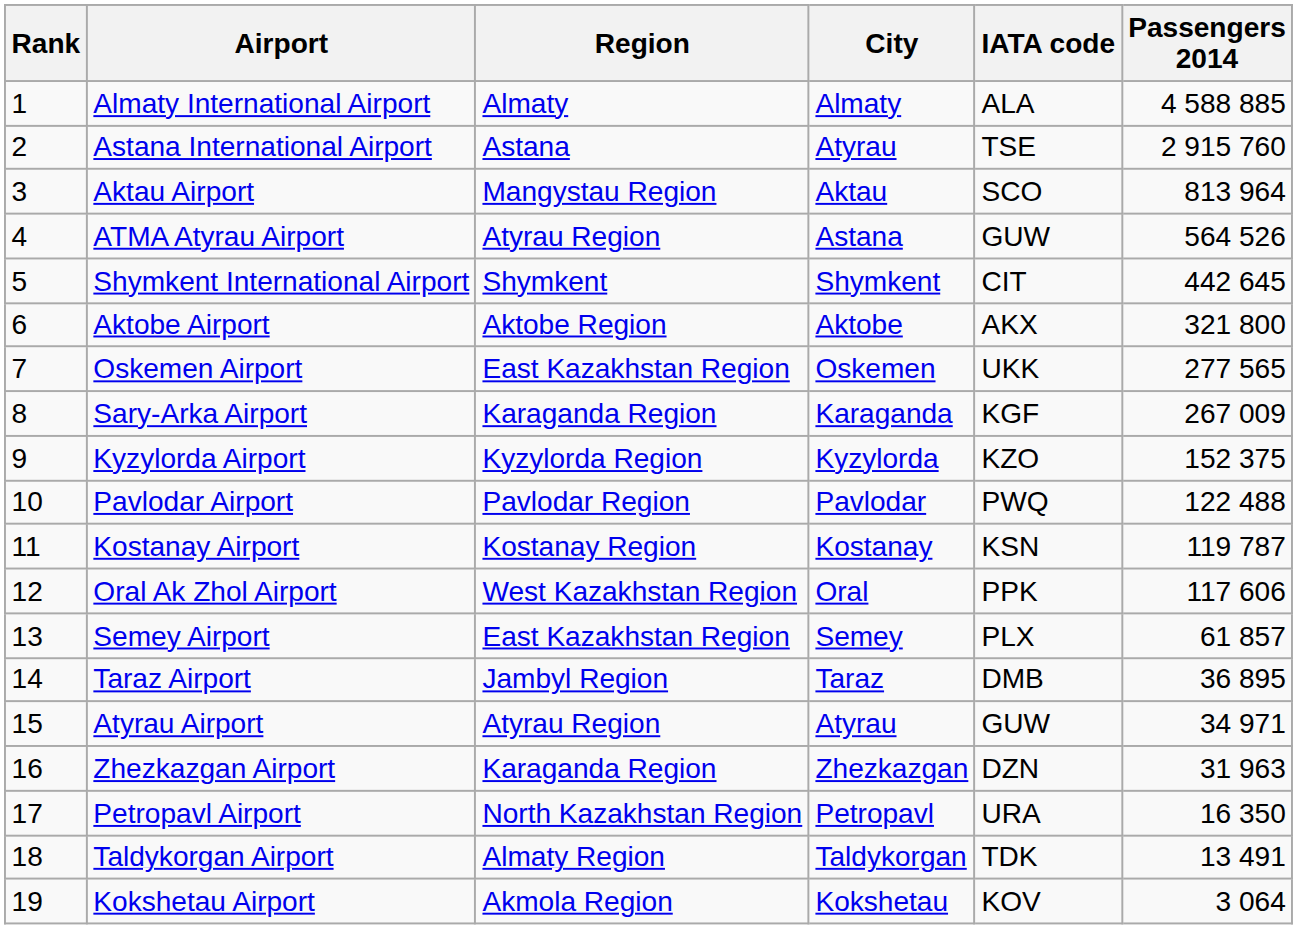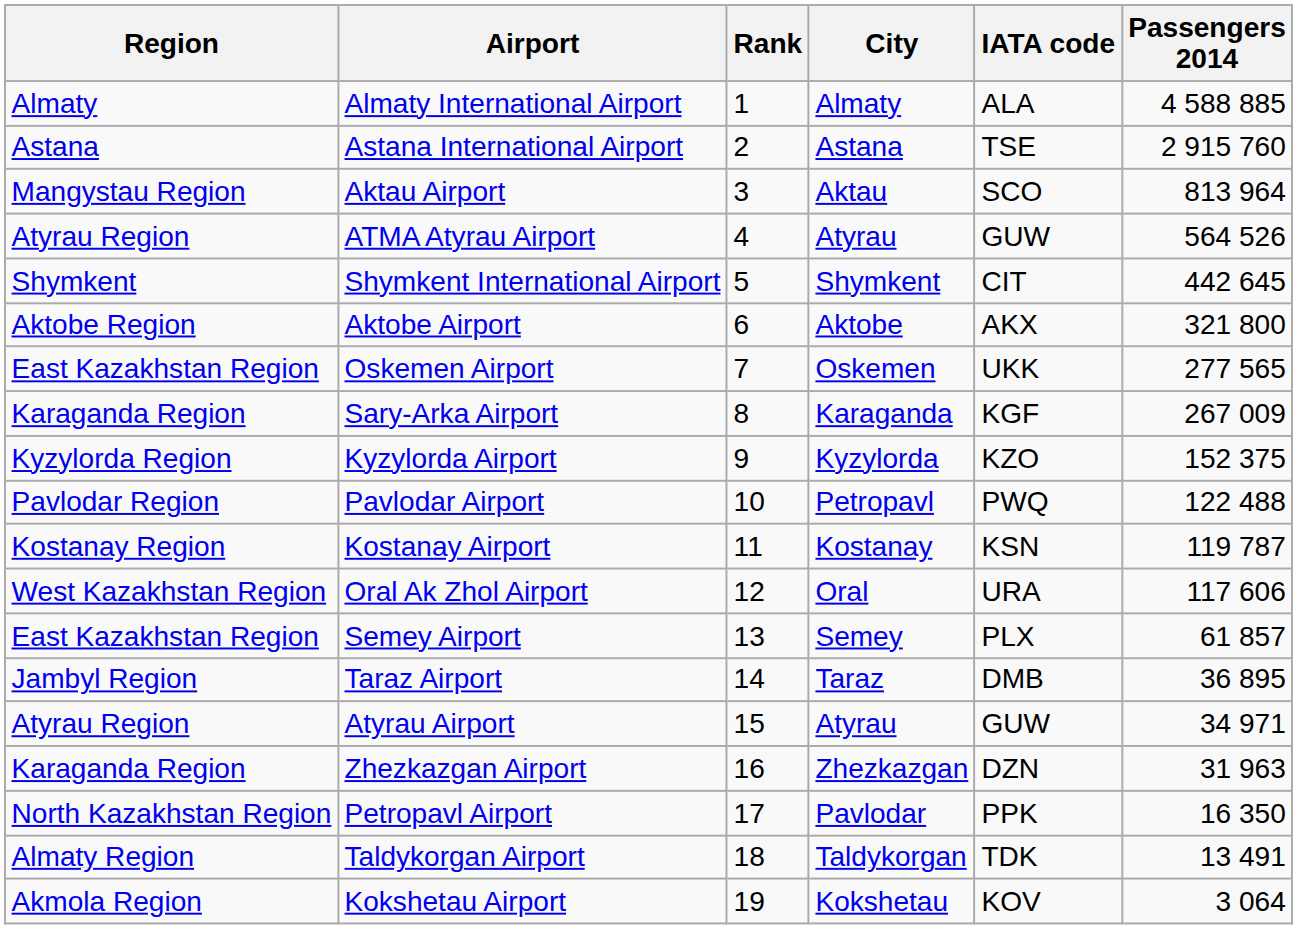columns swapped: Rank <-> Region
Astana International Airport | City: Atyrau -> Astana
ATMA Atyrau Airport | City: Astana -> Atyrau
Pavlodar Airport | City: Pavlodar -> Petropavl
Oral Ak Zhol Airport | IATA code: PPK -> URA
Petropavl Airport | City: Petropavl -> Pavlodar
Petropavl Airport | IATA code: URA -> PPK
